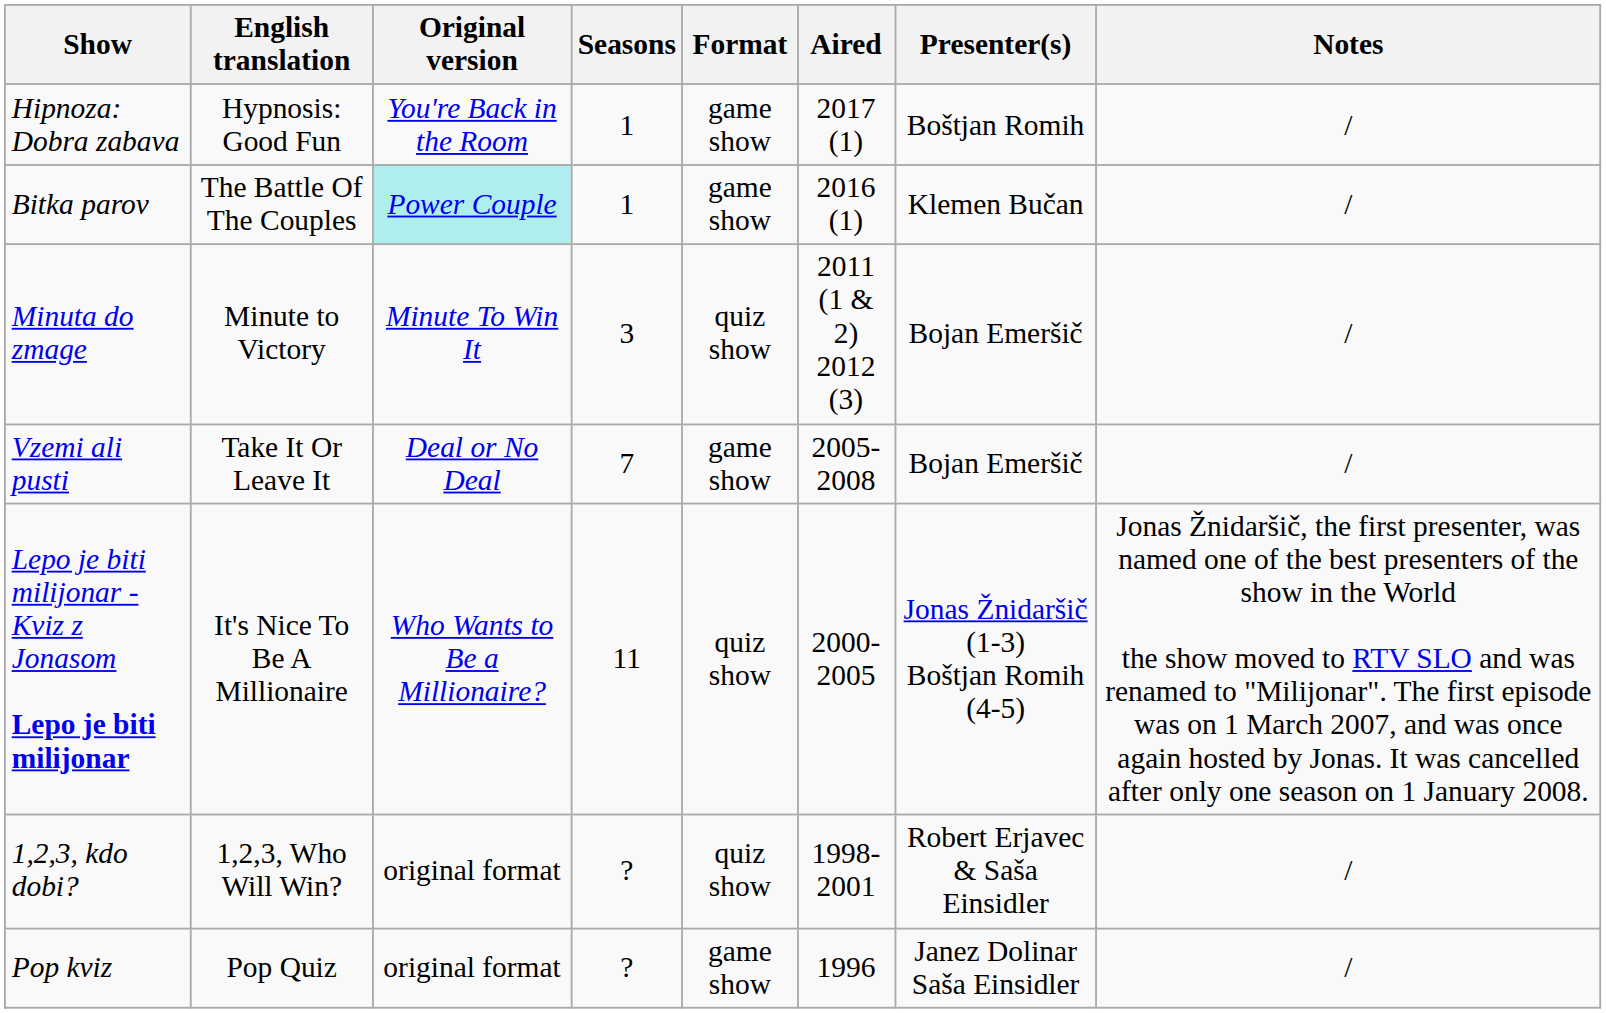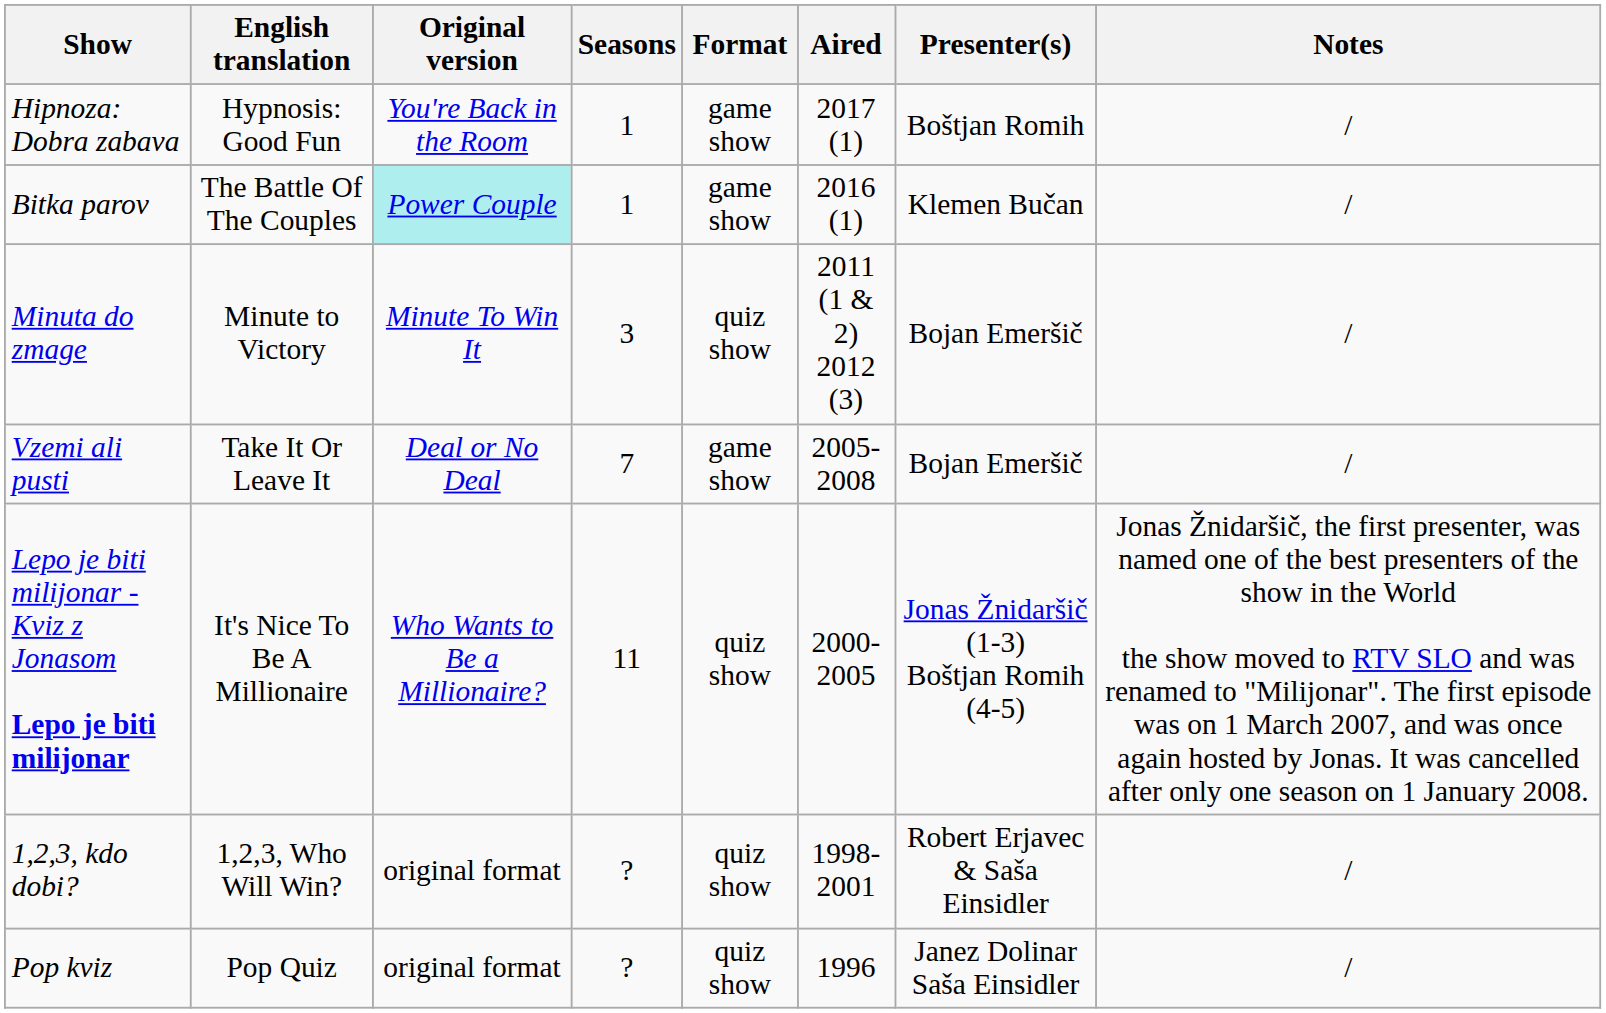Pop kviz | Format: game show -> quiz show
